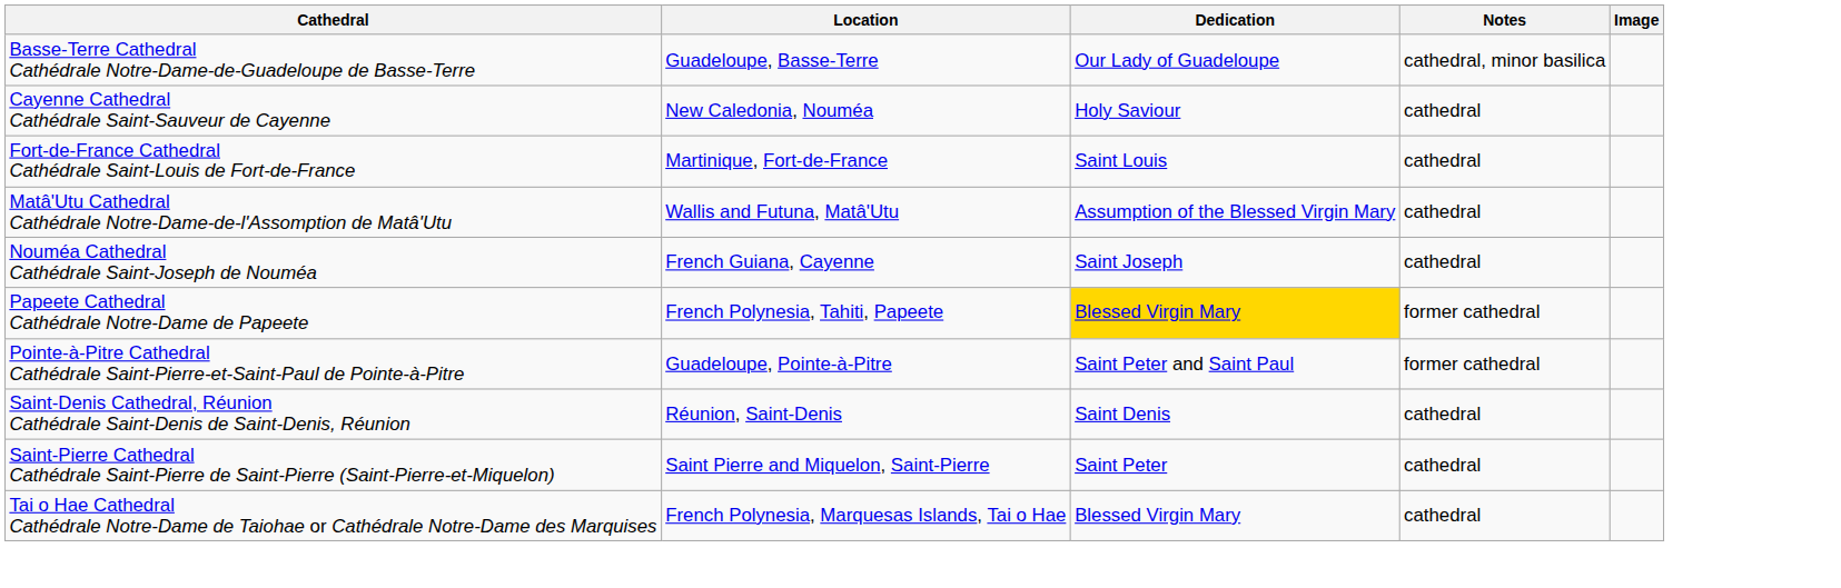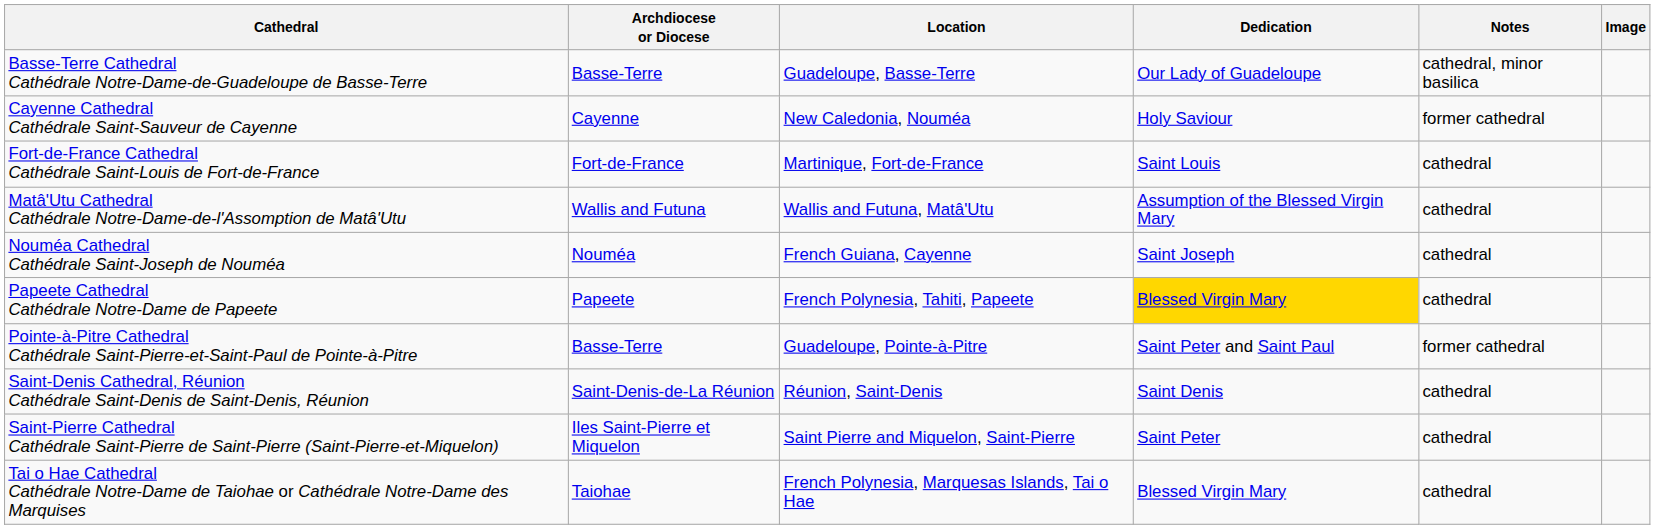+ column: Archdiocese or Diocese | Basse-Terre | Cayenne | Fort-de-France | Wallis and Futuna | Nouméa | Papeete | Basse-Terre | Saint-Denis-de-La Réunion | Iles Saint-Pierre et Miquelon | Taiohae
Cayenne Cathedral Cathédrale Saint-Sauveur de Cayenne | Notes: cathedral -> former cathedral
Papeete Cathedral Cathédrale Notre-Dame de Papeete | Notes: former cathedral -> cathedral
